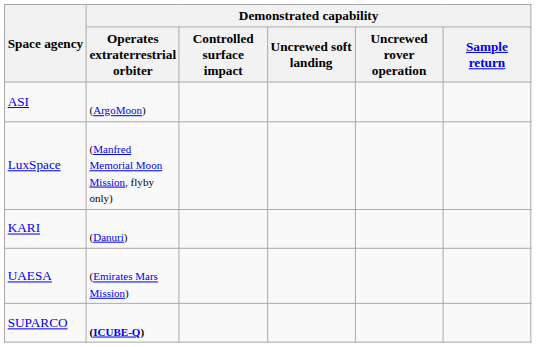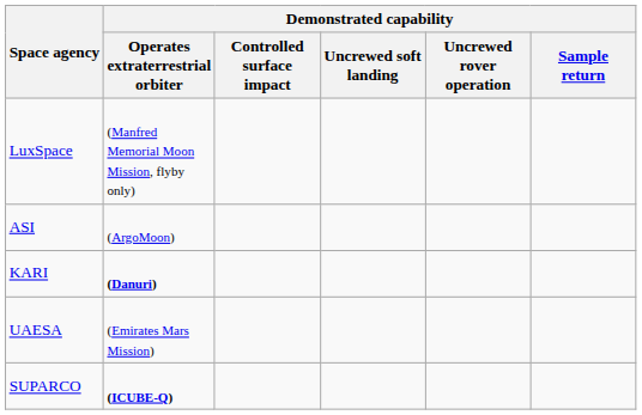rows swapped: LuxSpace <-> ASI
KARI | Demonstrated capability / Operates extraterrestrial orbiter: normal -> bold
